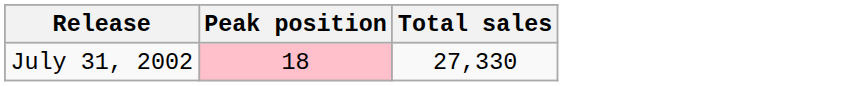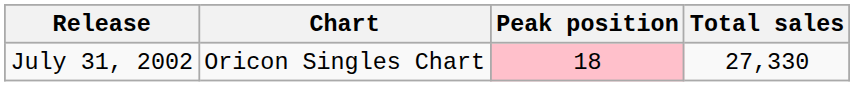+ column: Chart | Oricon Singles Chart
